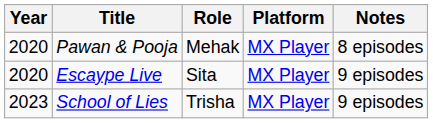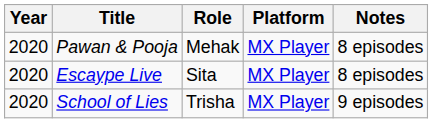Escaype Live | Notes: 9 episodes -> 8 episodes
School of Lies | Year: 2023 -> 2020
